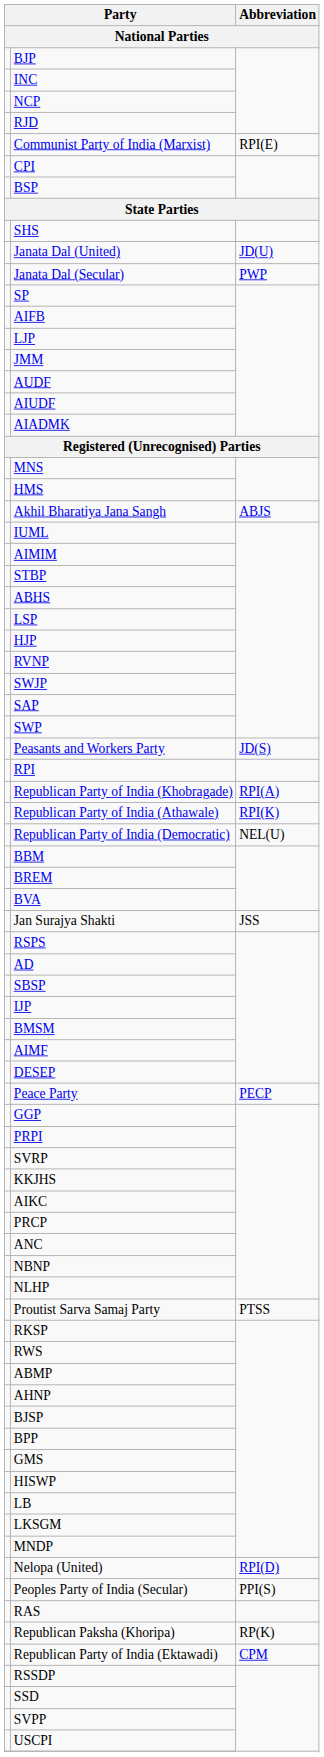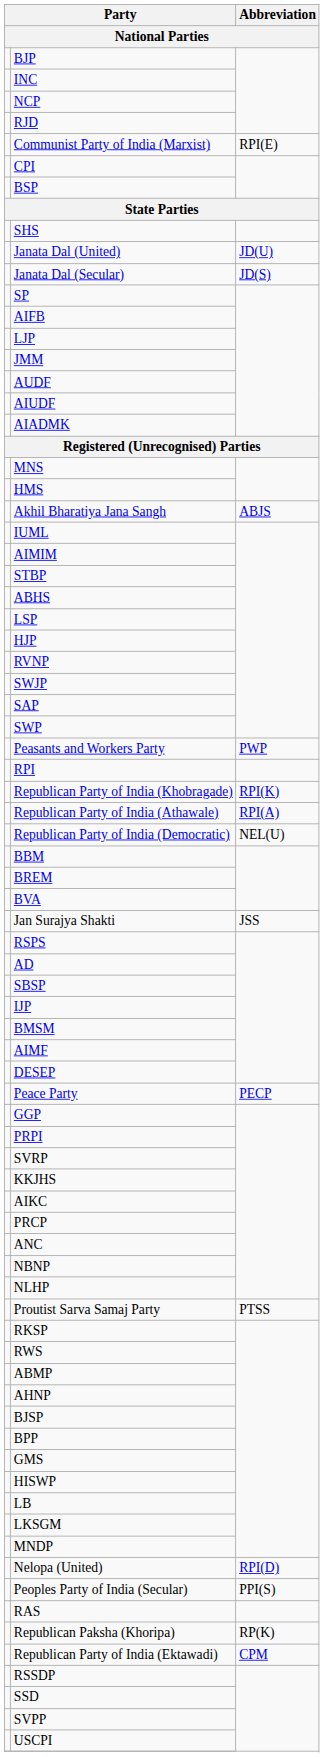Janata Dal (Secular) | Abbreviation: PWP -> JD(S)
Peasants and Workers Party | Abbreviation: JD(S) -> PWP
Republican Party of India (Khobragade) | Abbreviation: RPI(A) -> RPI(K)
Republican Party of India (Athawale) | Abbreviation: RPI(K) -> RPI(A)
